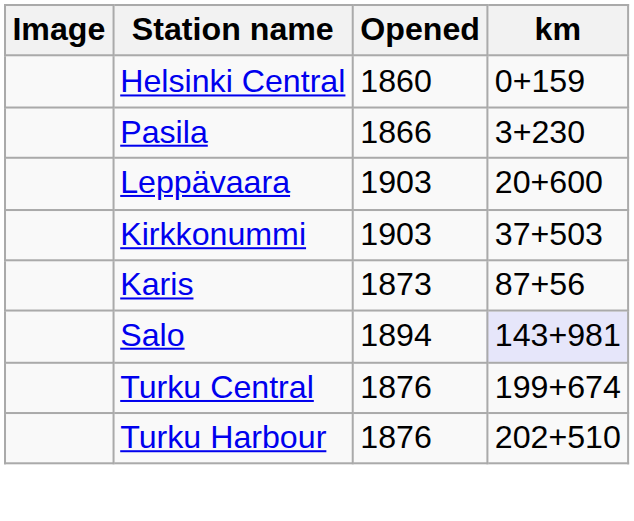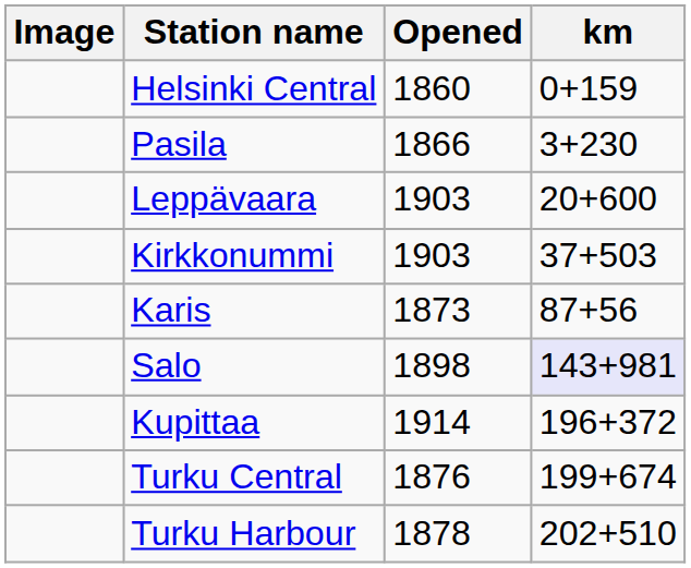Salo | Opened: 1894 -> 1898
+ row: Kupittaa | 1914 | 196+372
Turku Harbour | Opened: 1876 -> 1878
